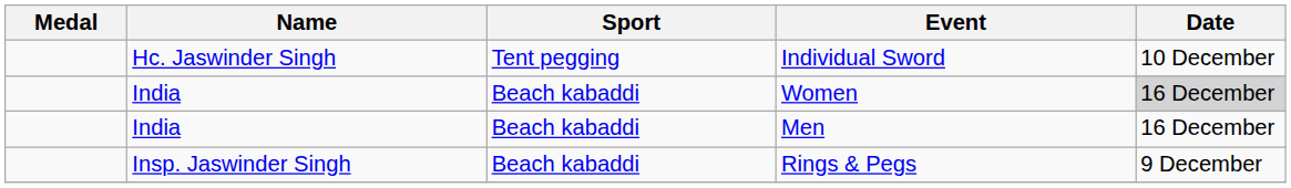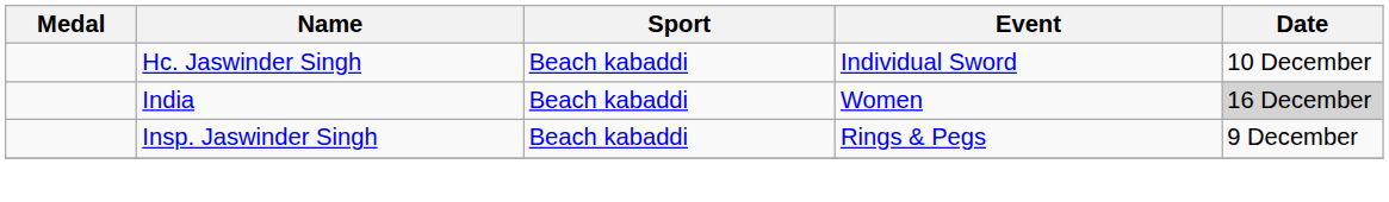Individual Sword | Sport: Tent pegging -> Beach kabaddi
- row: India | Beach kabaddi | Men | 16 December
